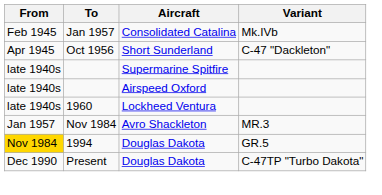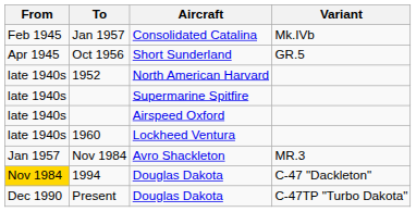Oct 1956 | Variant: C-47 "Dackleton" -> GR.5
+ row: late 1940s | 1952 | North American Harvard
1994 | Variant: GR.5 -> C-47 "Dackleton"
